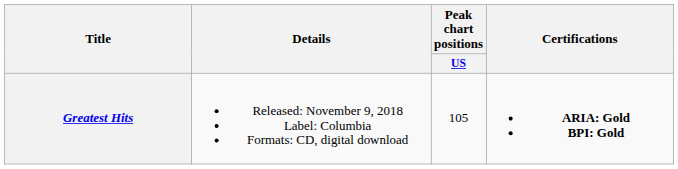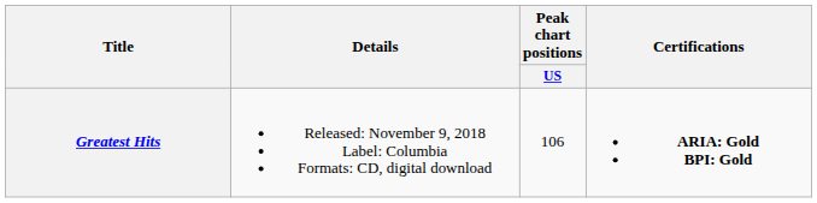Greatest Hits | Peak chart positions / US: 105 -> 106
